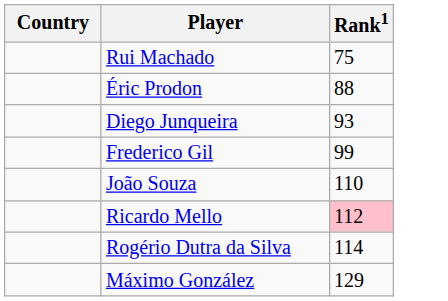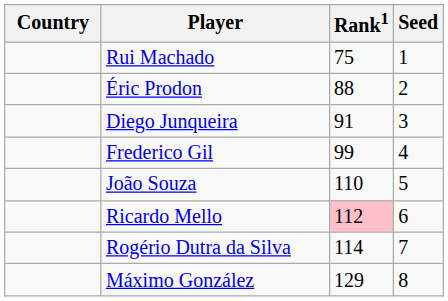+ column: Seed | 1 | 2 | 3 | 4 | 5 | 6 | 7 | 8
Diego Junqueira | Rank1: 93 -> 91
